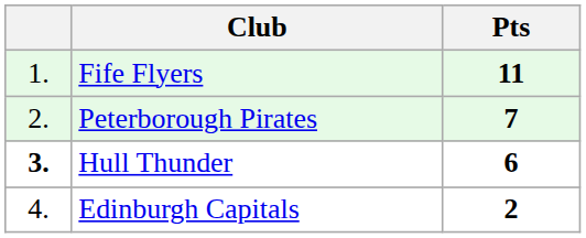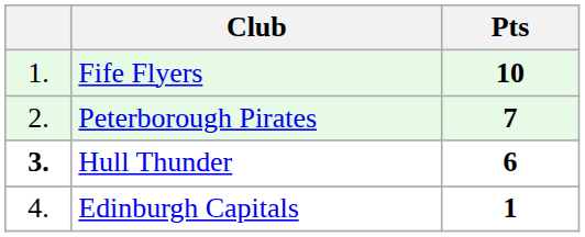Fife Flyers | Pts: 11 -> 10
Edinburgh Capitals | Pts: 2 -> 1
